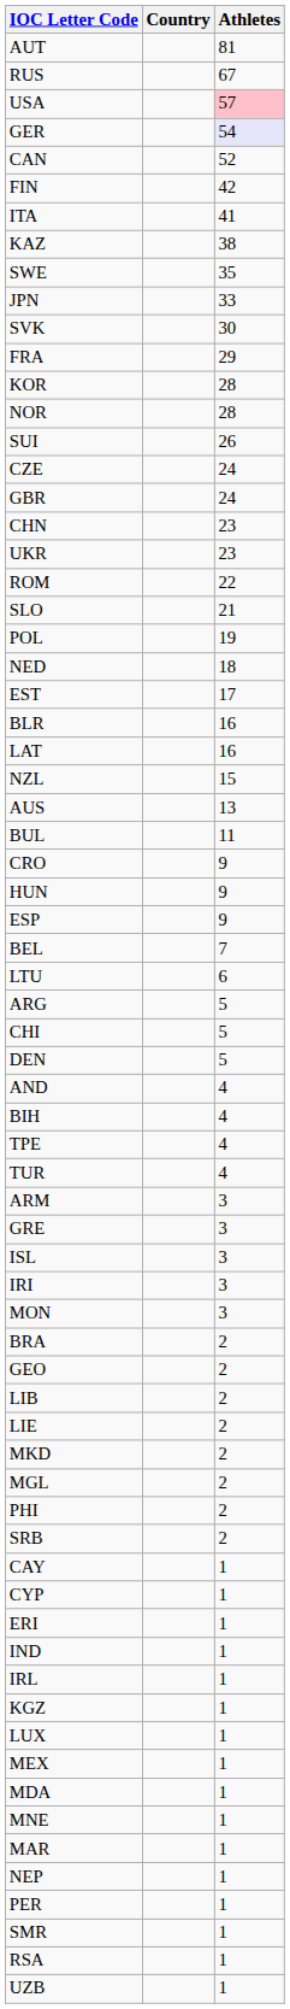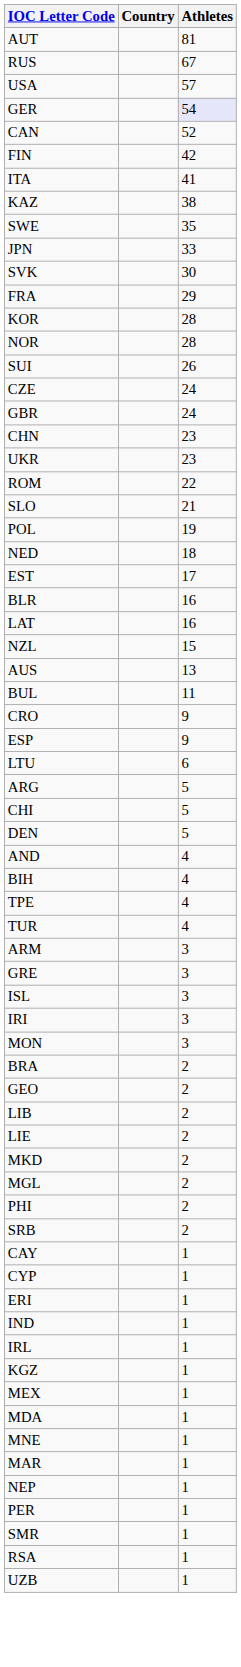USA | Athletes: pink background -> no background
- row: HUN | 9
- row: BEL | 7
- row: LUX | 1
